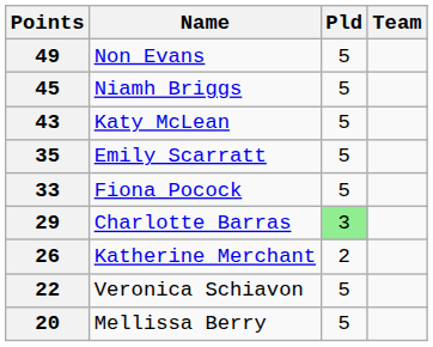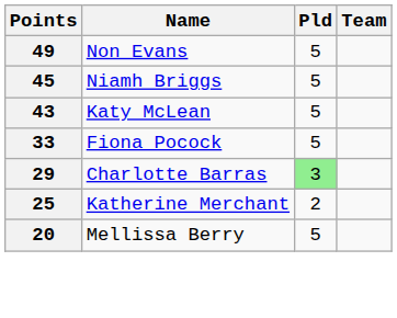- row: 35 | Emily Scarratt | 5
Katherine Merchant | Points: 26 -> 25
- row: 22 | Veronica Schiavon | 5
